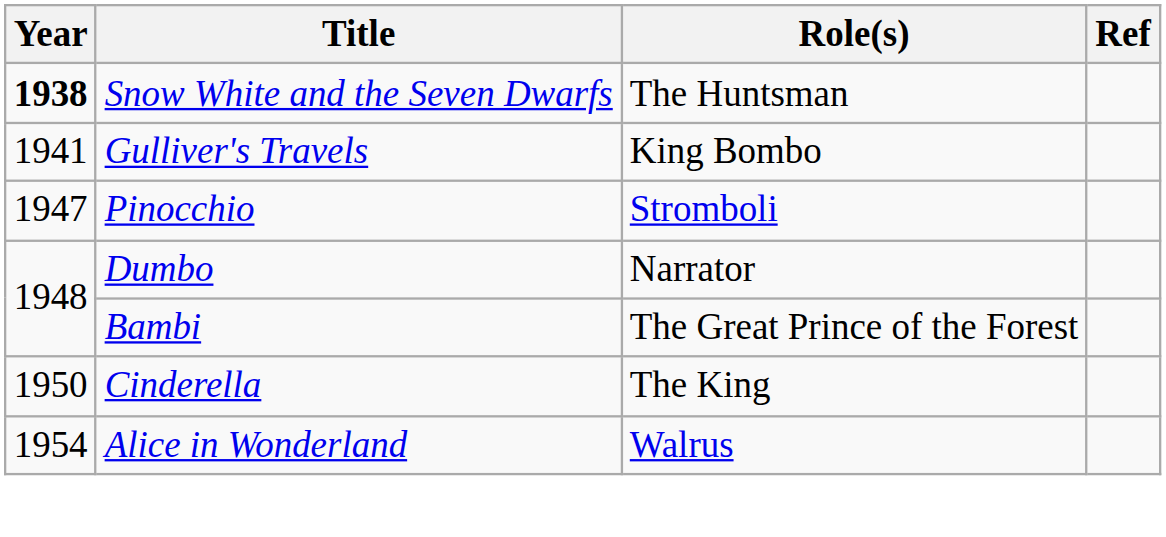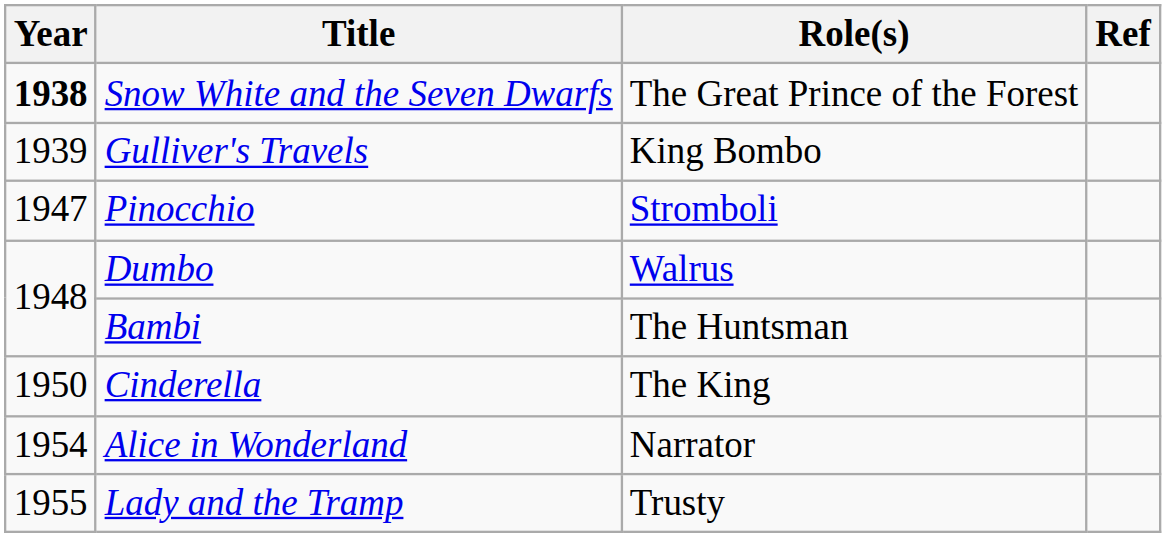Snow White and the Seven Dwarfs | Role(s): The Huntsman -> The Great Prince of the Forest
Gulliver's Travels | Year: 1941 -> 1939
Dumbo | Role(s): Narrator -> Walrus
Bambi | Role(s): The Great Prince of the Forest -> The Huntsman
Alice in Wonderland | Role(s): Walrus -> Narrator
+ row: 1955 | Lady and the Tramp | Trusty
